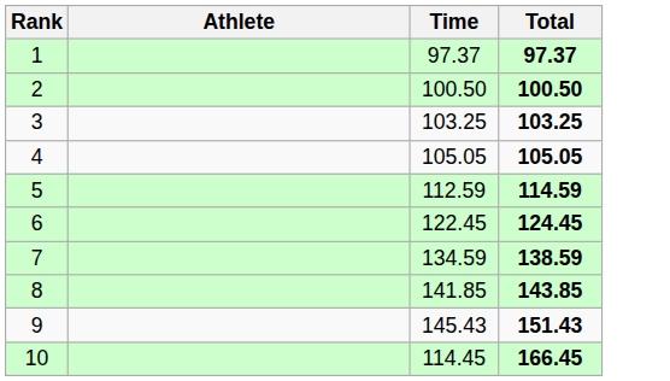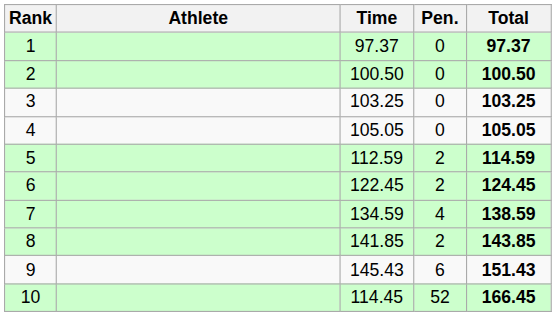+ column: Pen. | 0 | 0 | 0 | 0 | 2 | 2 | 4 | 2 | 6 | 52
